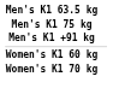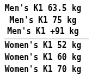+ row: Women's K1 52 kg
